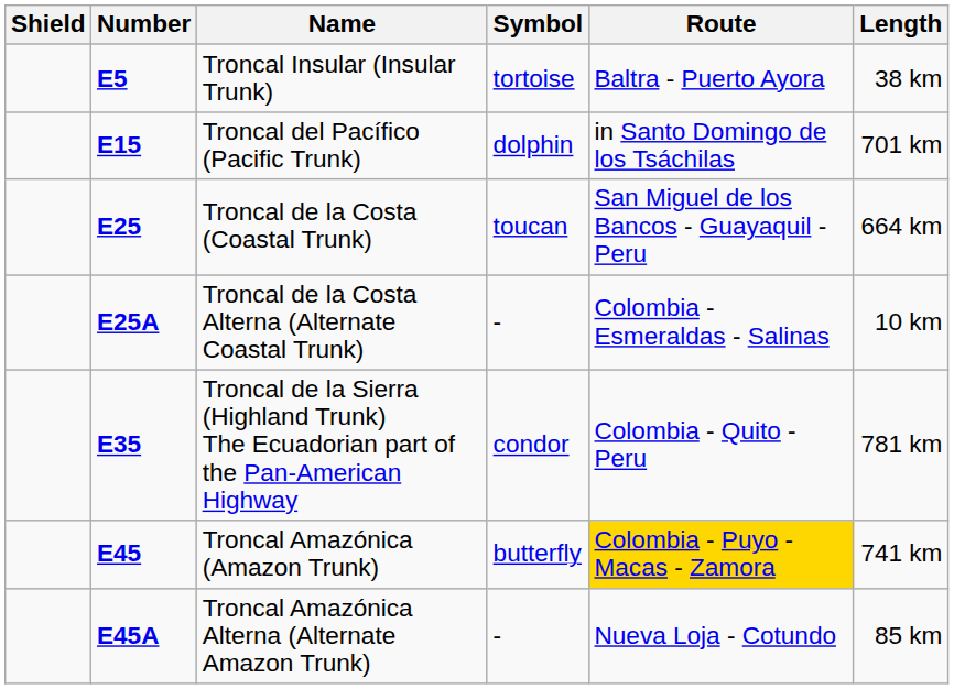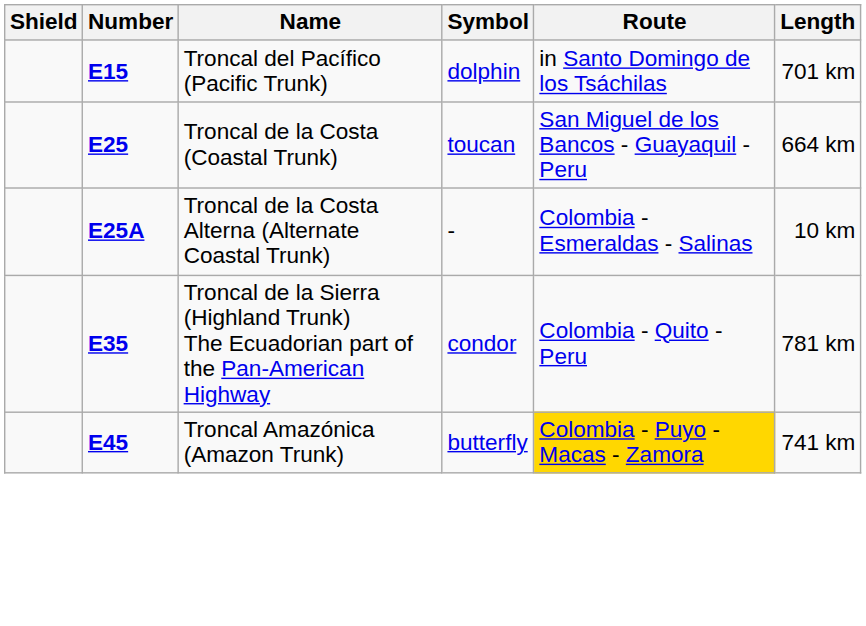- row: E5 | Troncal Insular (Insular Trunk) | tortoise | Baltra - Puerto Ayora | 38 km
- row: E45A | Troncal Amazónica Alterna (Alternate Amazon Trunk) | - | Nueva Loja - Cotundo | 85 km
